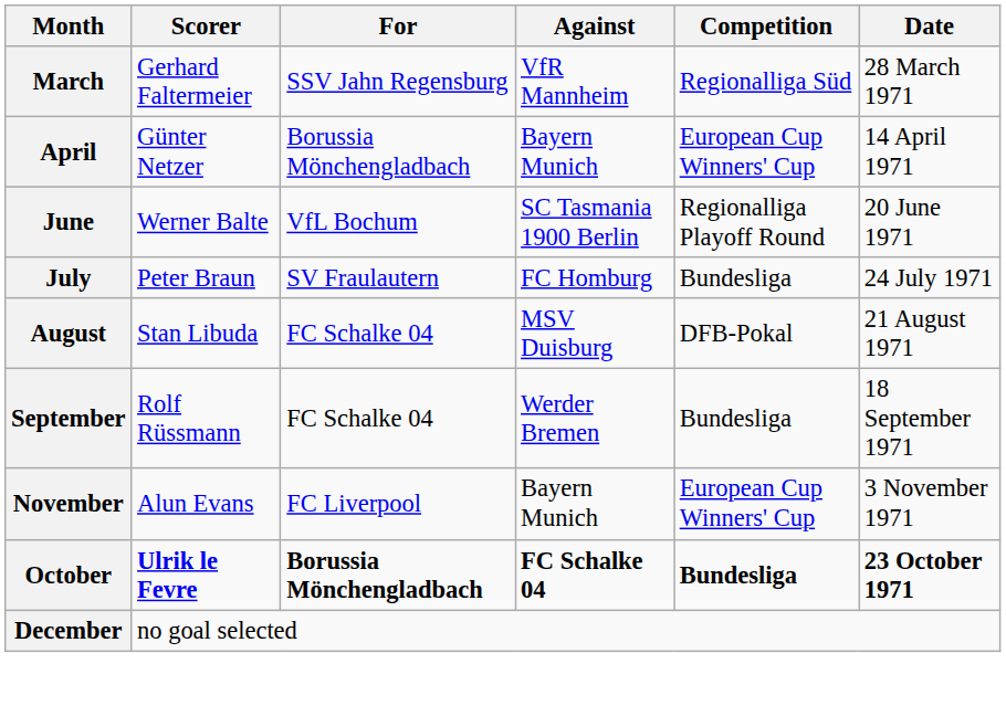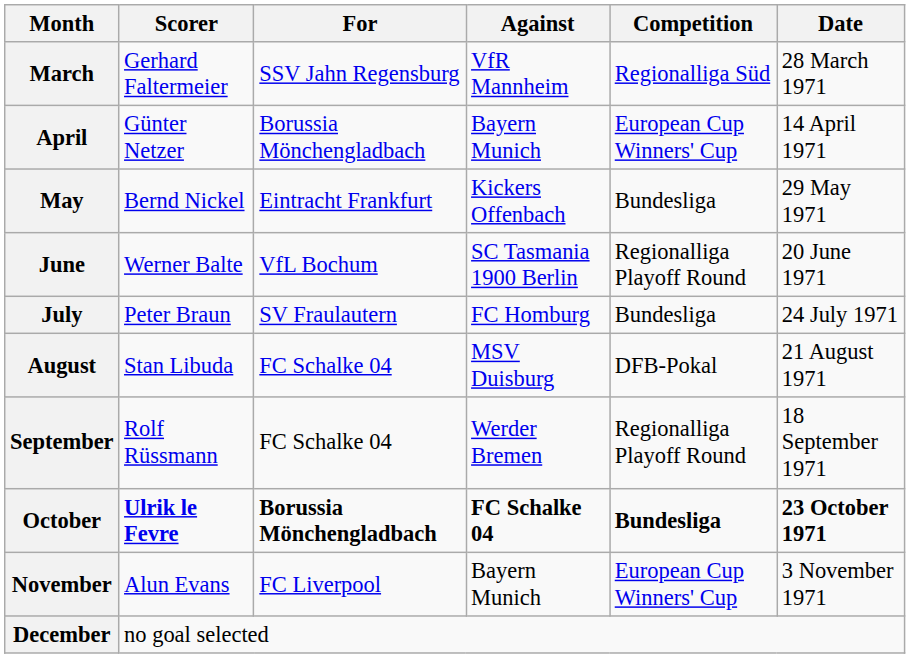+ row: May | Bernd Nickel | Eintracht Frankfurt | Kickers Offenbach | Bundesliga | 29 May 1971
September | Competition: Bundesliga -> Regionalliga Playoff Round
rows swapped: October <-> November
